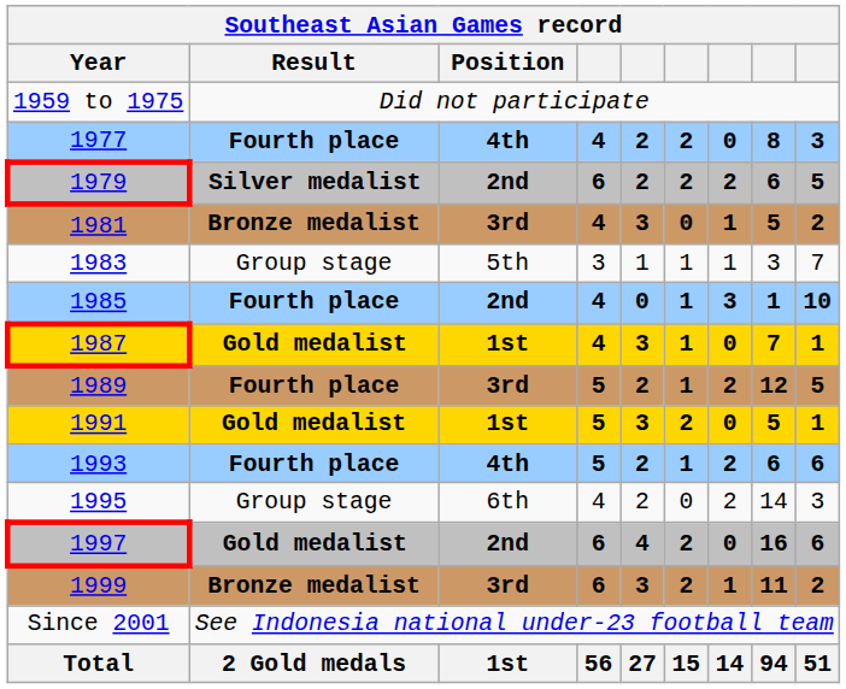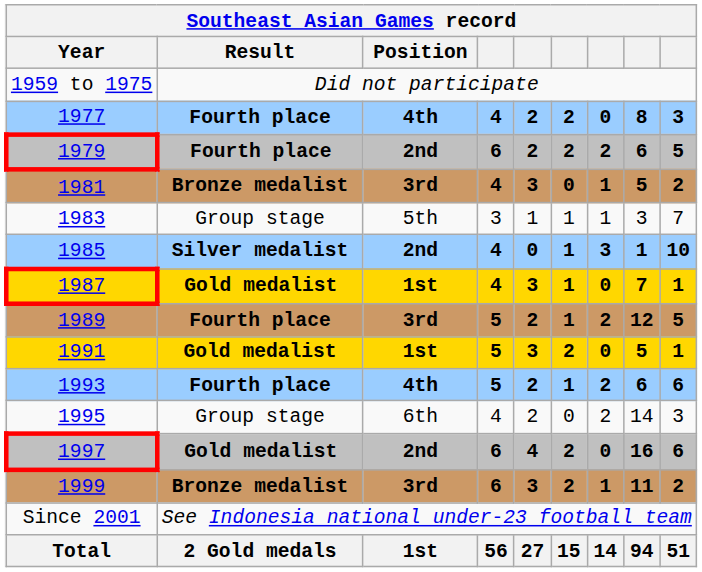1979 | Southeast Asian Games record / Result: Silver medalist -> Fourth place
1985 | Southeast Asian Games record / Result: Fourth place -> Silver medalist
